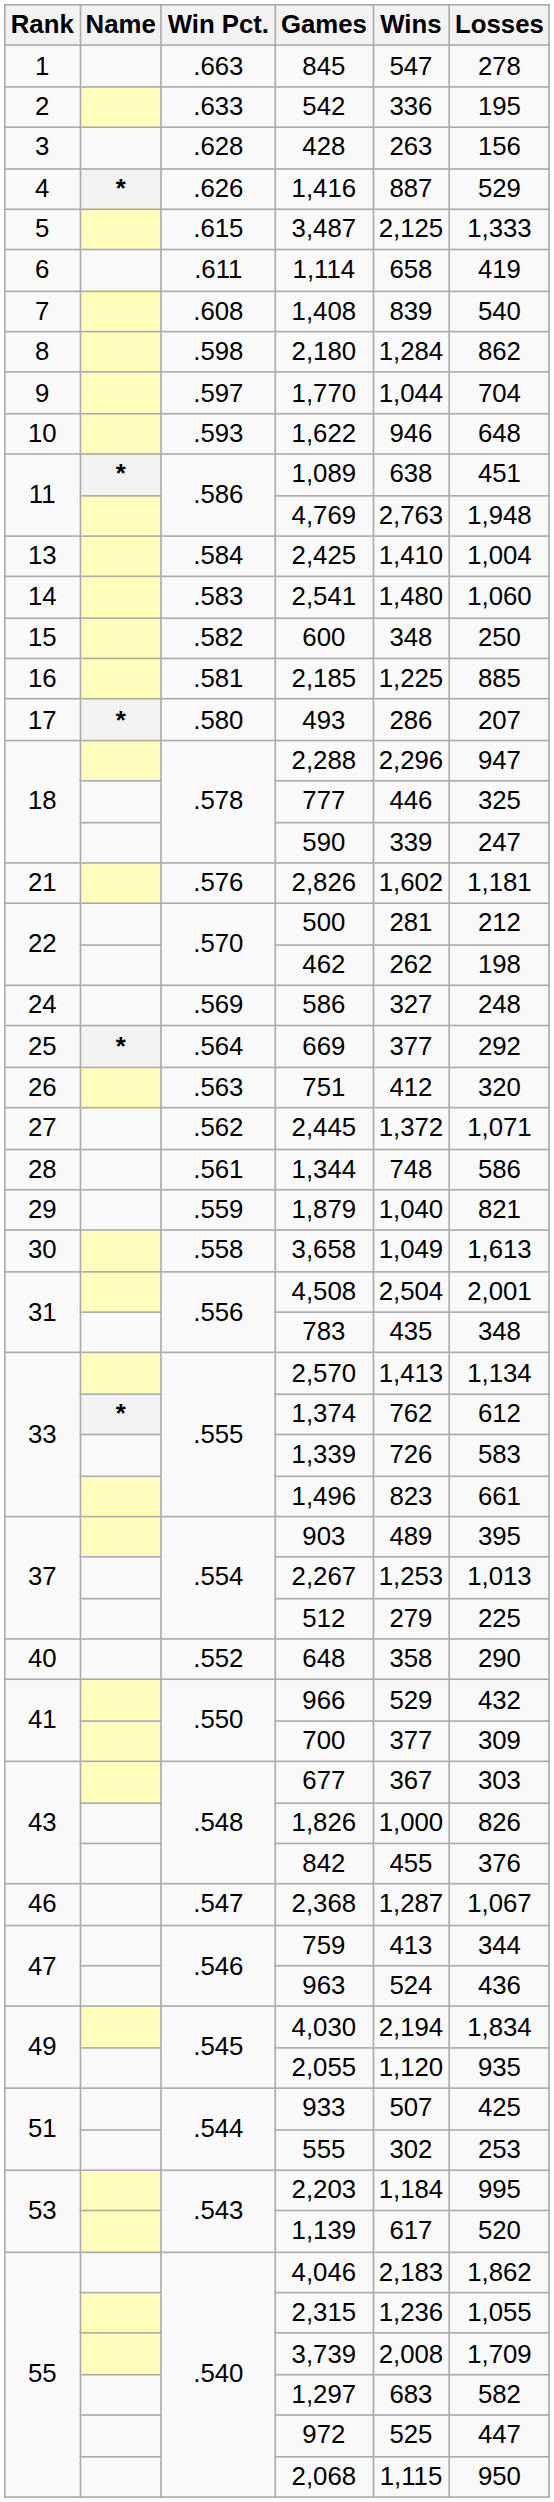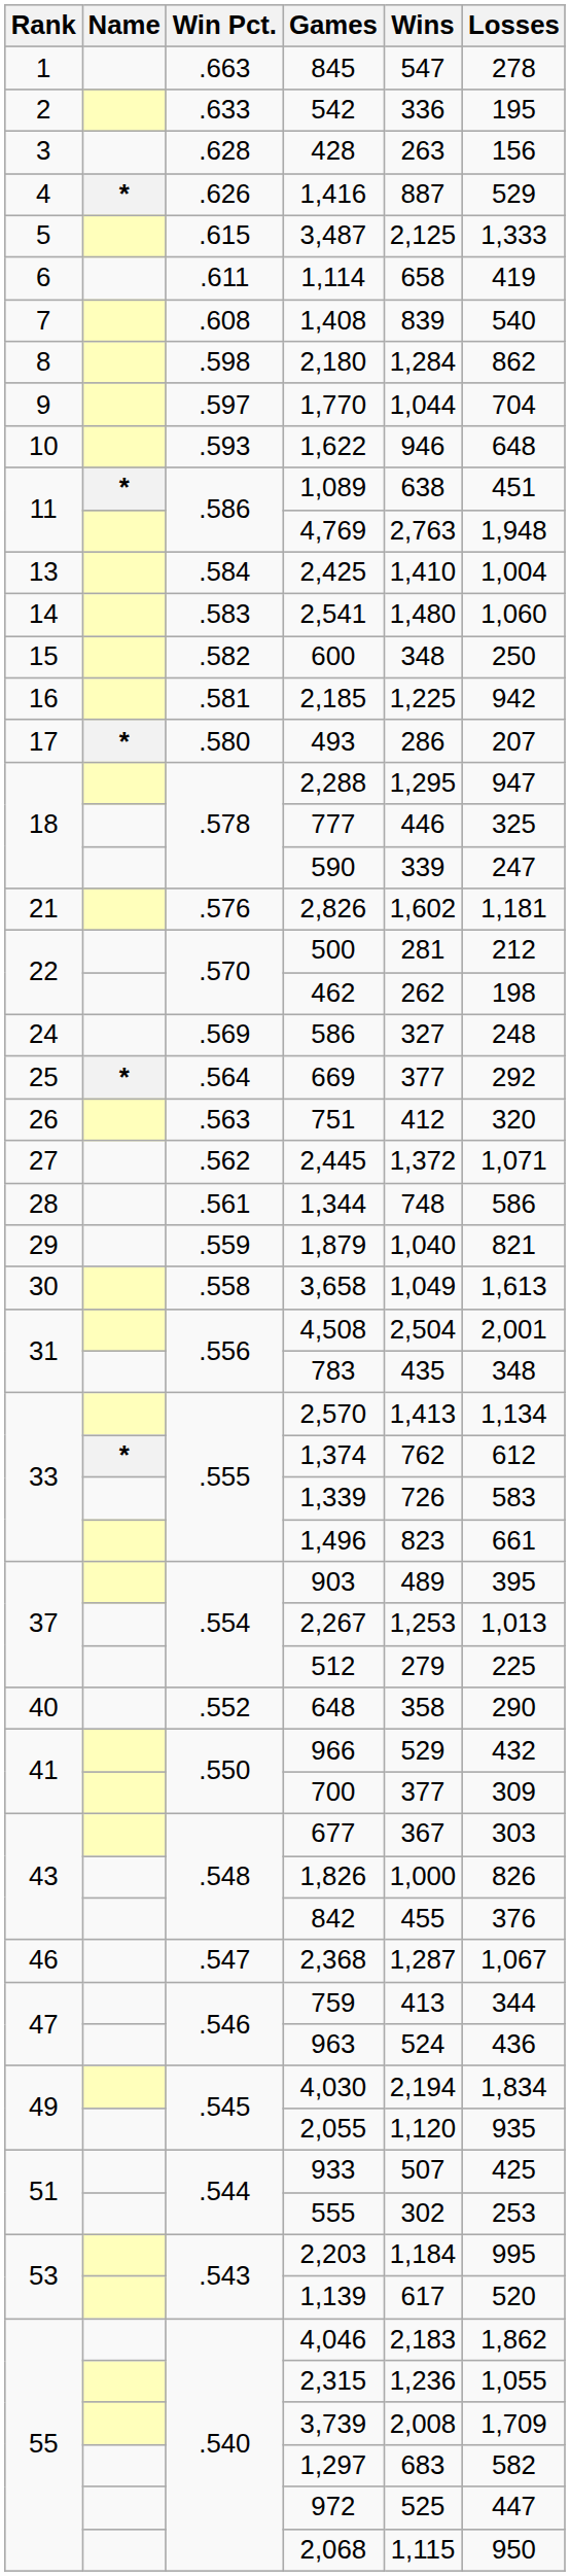2,185 | Losses: 885 -> 942
2,288 | Wins: 2,296 -> 1,295
